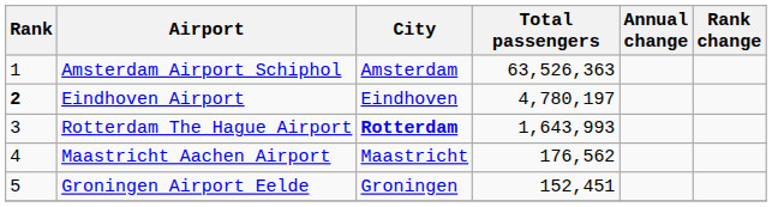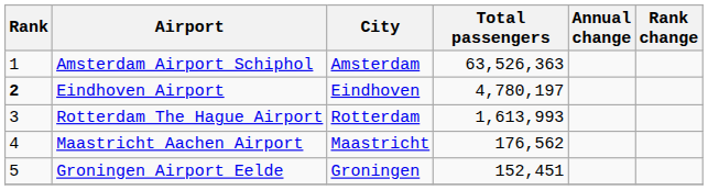Rotterdam The Hague Airport | City: bold -> normal
Rotterdam The Hague Airport | Total passengers: 1,643,993 -> 1,613,993
